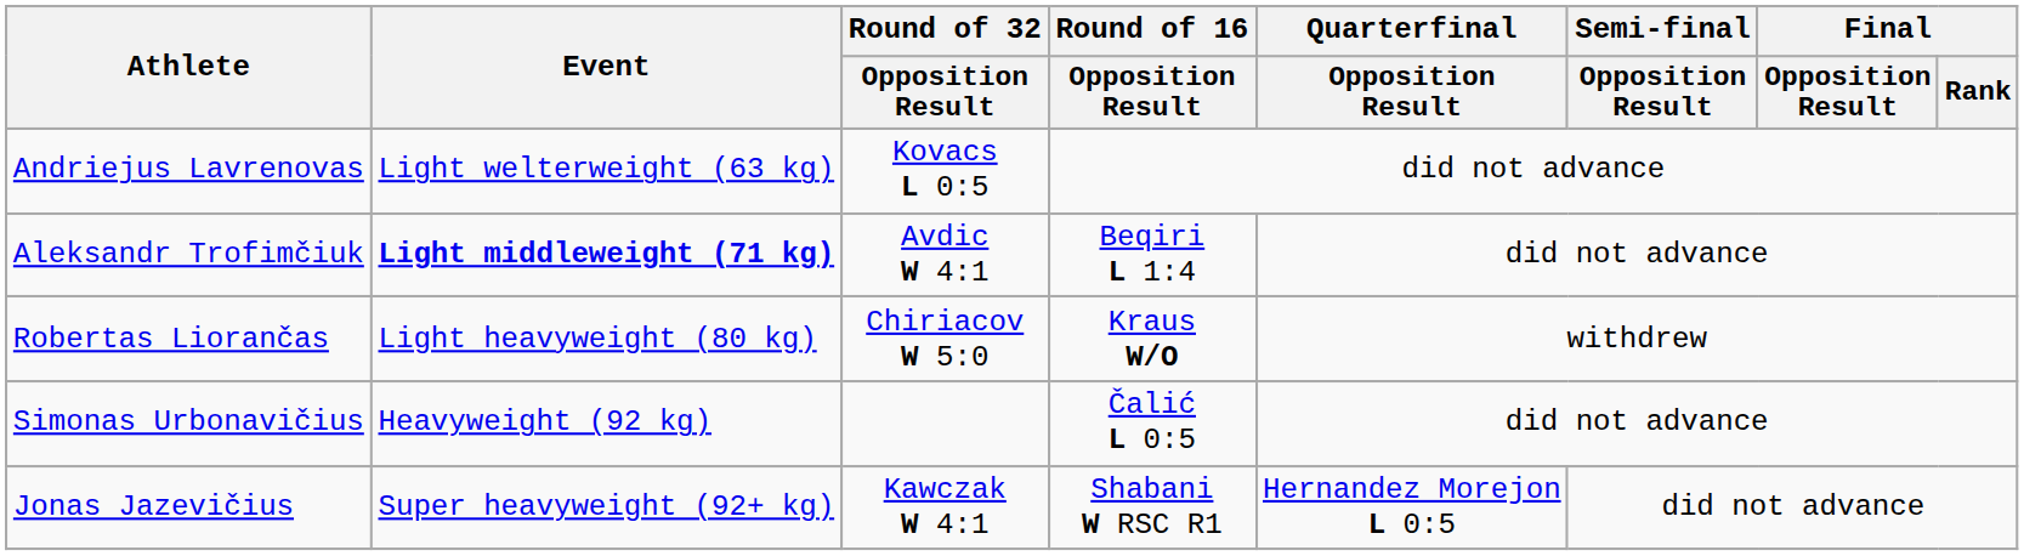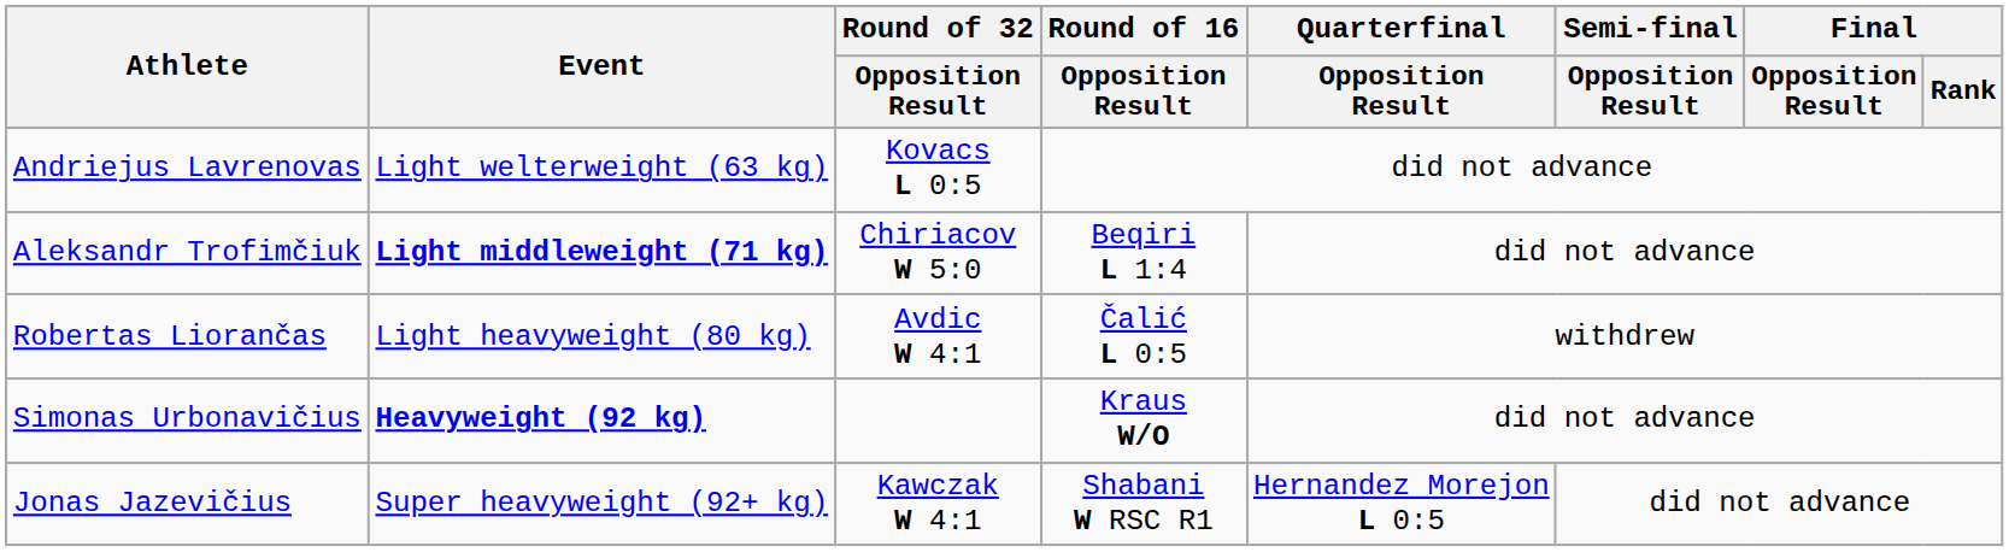Aleksandr Trofimčiuk | Round of 32 / Opposition Result: Avdic W 4:1 -> Chiriacov W 5:0
Robertas Liorančas | Round of 32 / Opposition Result: Chiriacov W 5:0 -> Avdic W 4:1
Robertas Liorančas | Round of 16 / Opposition Result: Kraus W/O -> Čalić L 0:5
Simonas Urbonavičius | Event: normal -> bold
Simonas Urbonavičius | Round of 16 / Opposition Result: Čalić L 0:5 -> Kraus W/O
